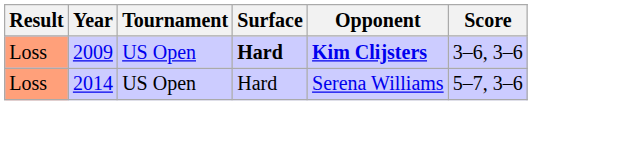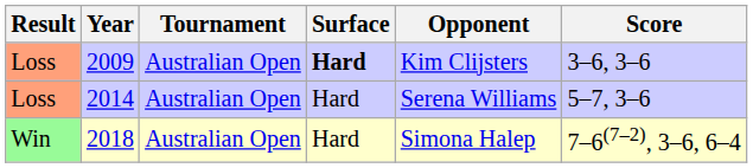2009 | Tournament: US Open -> Australian Open
2009 | Opponent: bold -> normal
2014 | Tournament: US Open -> Australian Open
+ row: Win | 2018 | Australian Open | Hard | Simona Halep | 7–6(7–2), 3–6, 6–4
